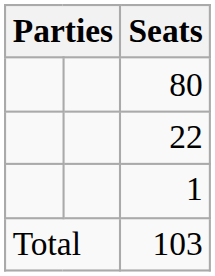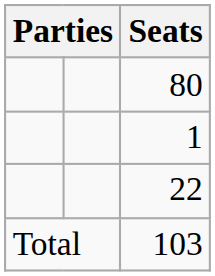rows swapped: 22 <-> 1
